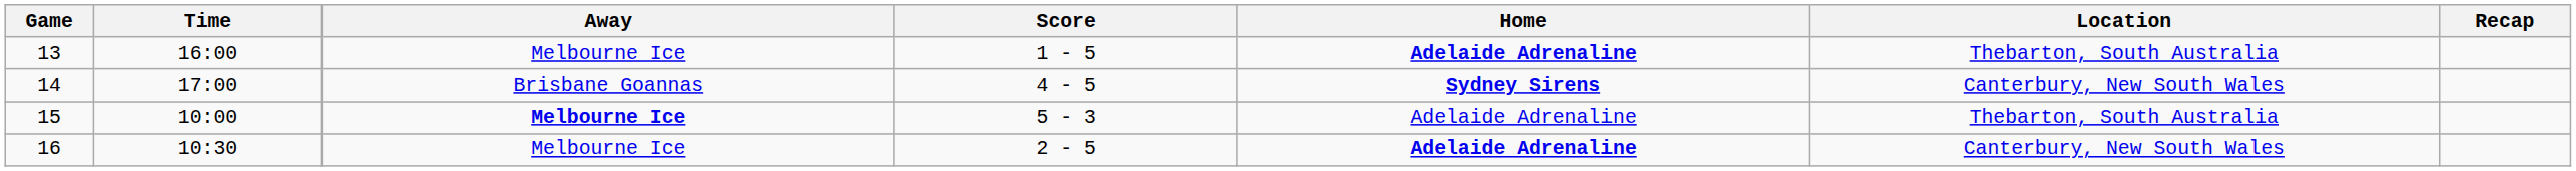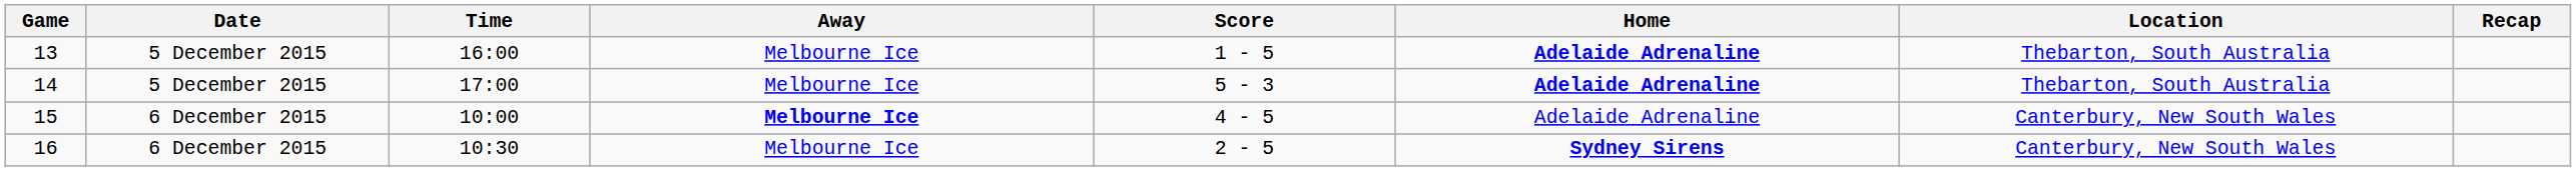+ column: Date | 5 December 2015 | 5 December 2015 | 6 December 2015 | 6 December 2015
14 | Away: Brisbane Goannas -> Melbourne Ice
14 | Score: 4 - 5 -> 5 - 3
14 | Home: Sydney Sirens -> Adelaide Adrenaline
14 | Location: Canterbury, New South Wales -> Thebarton, South Australia
15 | Score: 5 - 3 -> 4 - 5
15 | Location: Thebarton, South Australia -> Canterbury, New South Wales
16 | Home: Adelaide Adrenaline -> Sydney Sirens
